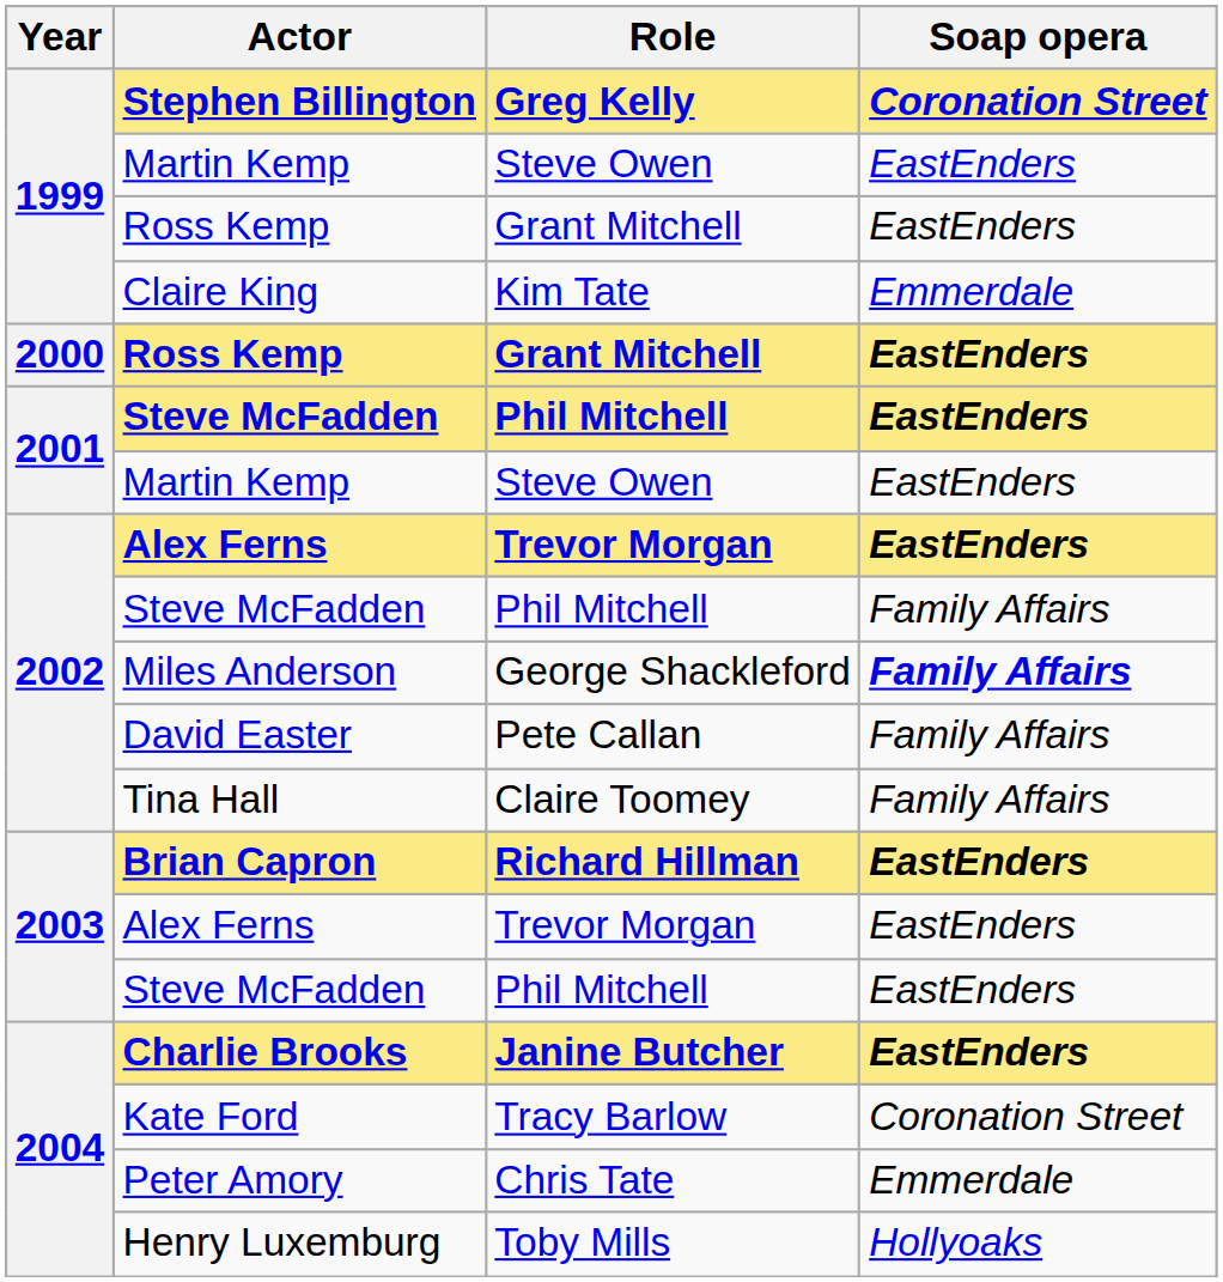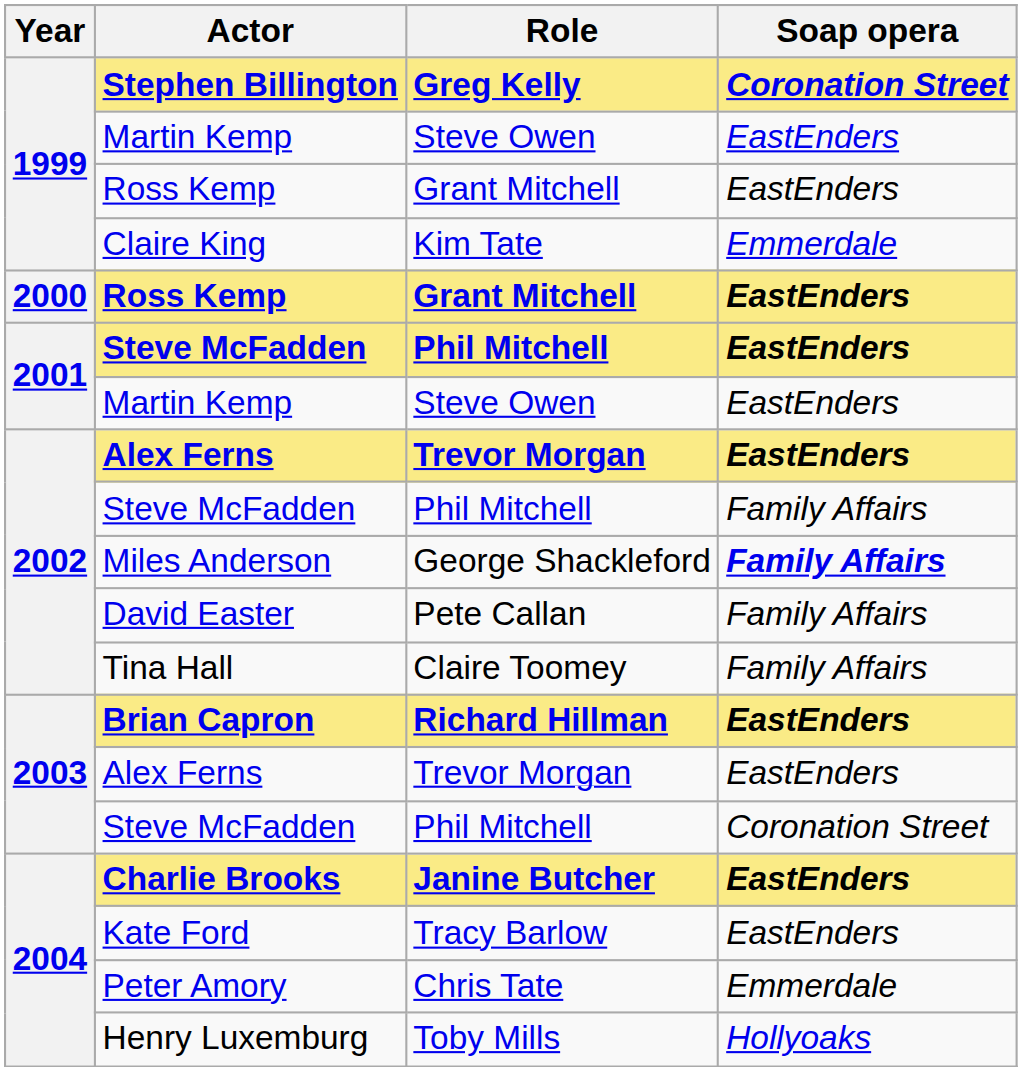2003 / Steve McFadden | Soap opera: EastEnders -> Coronation Street
Kate Ford | Soap opera: Coronation Street -> EastEnders
